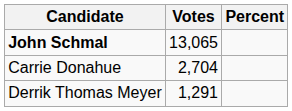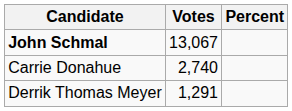John Schmal | Votes: 13,065 -> 13,067
Carrie Donahue | Votes: 2,704 -> 2,740
